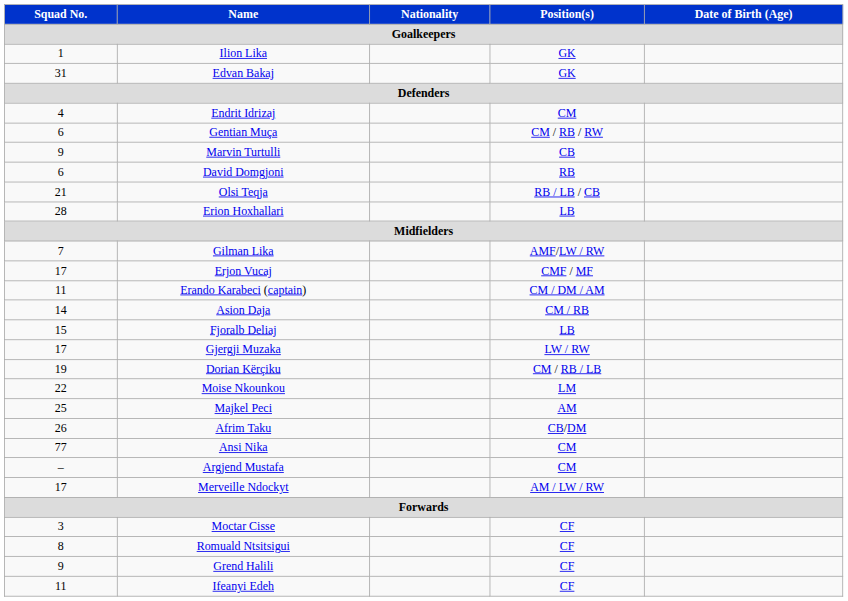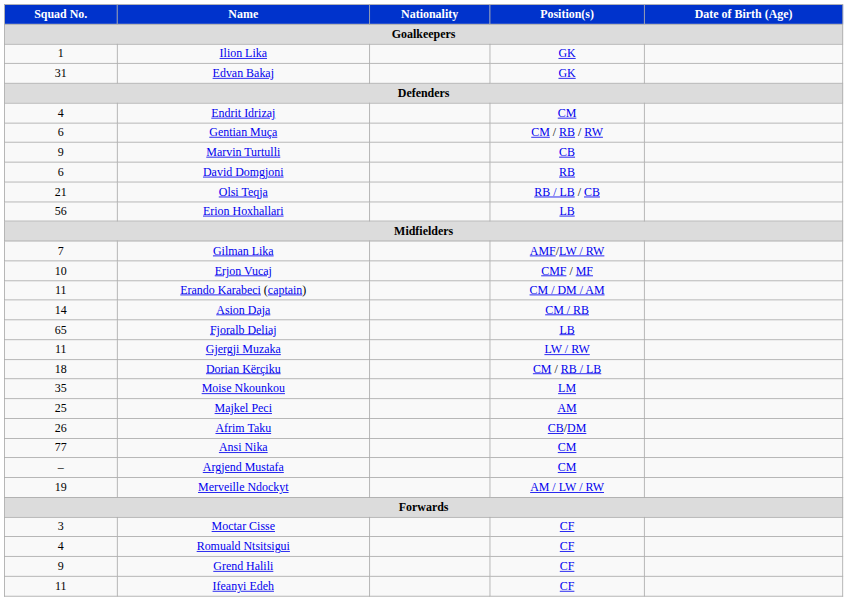Erion Hoxhallari | Squad No. / Goalkeepers: 28 -> 56
Erjon Vucaj | Squad No. / Goalkeepers: 17 -> 10
Fjoralb Deliaj | Squad No. / Goalkeepers: 15 -> 65
Gjergji Muzaka | Squad No. / Goalkeepers: 17 -> 11
Dorian Kërçiku | Squad No. / Goalkeepers: 19 -> 18
Moise Nkounkou | Squad No. / Goalkeepers: 22 -> 35
Merveille Ndockyt | Squad No. / Goalkeepers: 17 -> 19
Romuald Ntsitsigui | Squad No. / Goalkeepers: 8 -> 4
